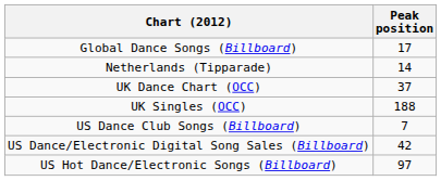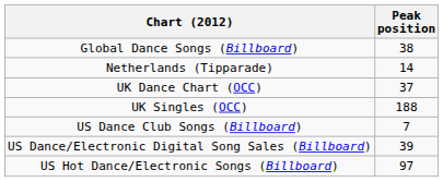Global Dance Songs (Billboard) | Peak position: 17 -> 38
US Dance/Electronic Digital Song Sales (Billboard) | Peak position: 42 -> 39
